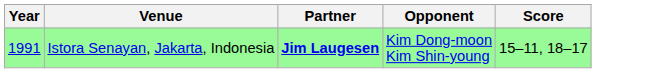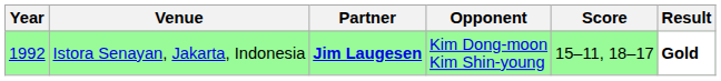+ column: Result | Gold
Istora Senayan, Jakarta, Indonesia | Year: 1991 -> 1992
